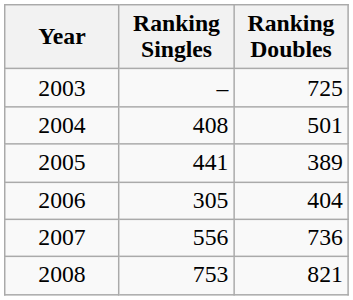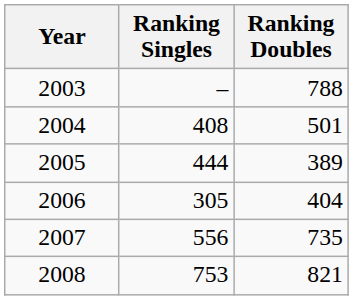2003 | Ranking Doubles: 725 -> 788
2005 | Ranking Singles: 441 -> 444
2007 | Ranking Doubles: 736 -> 735
